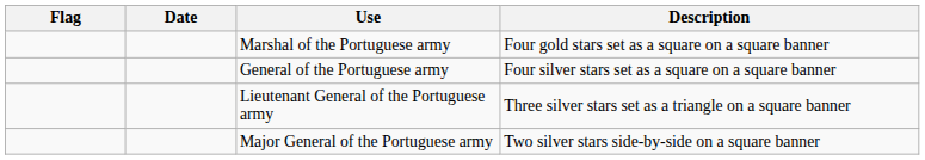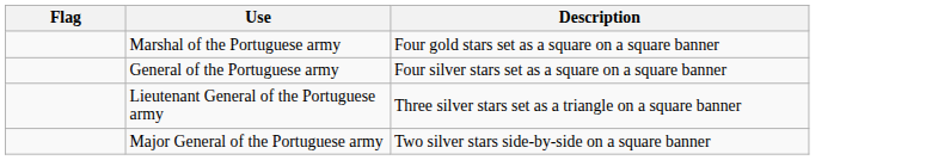- column: Date
